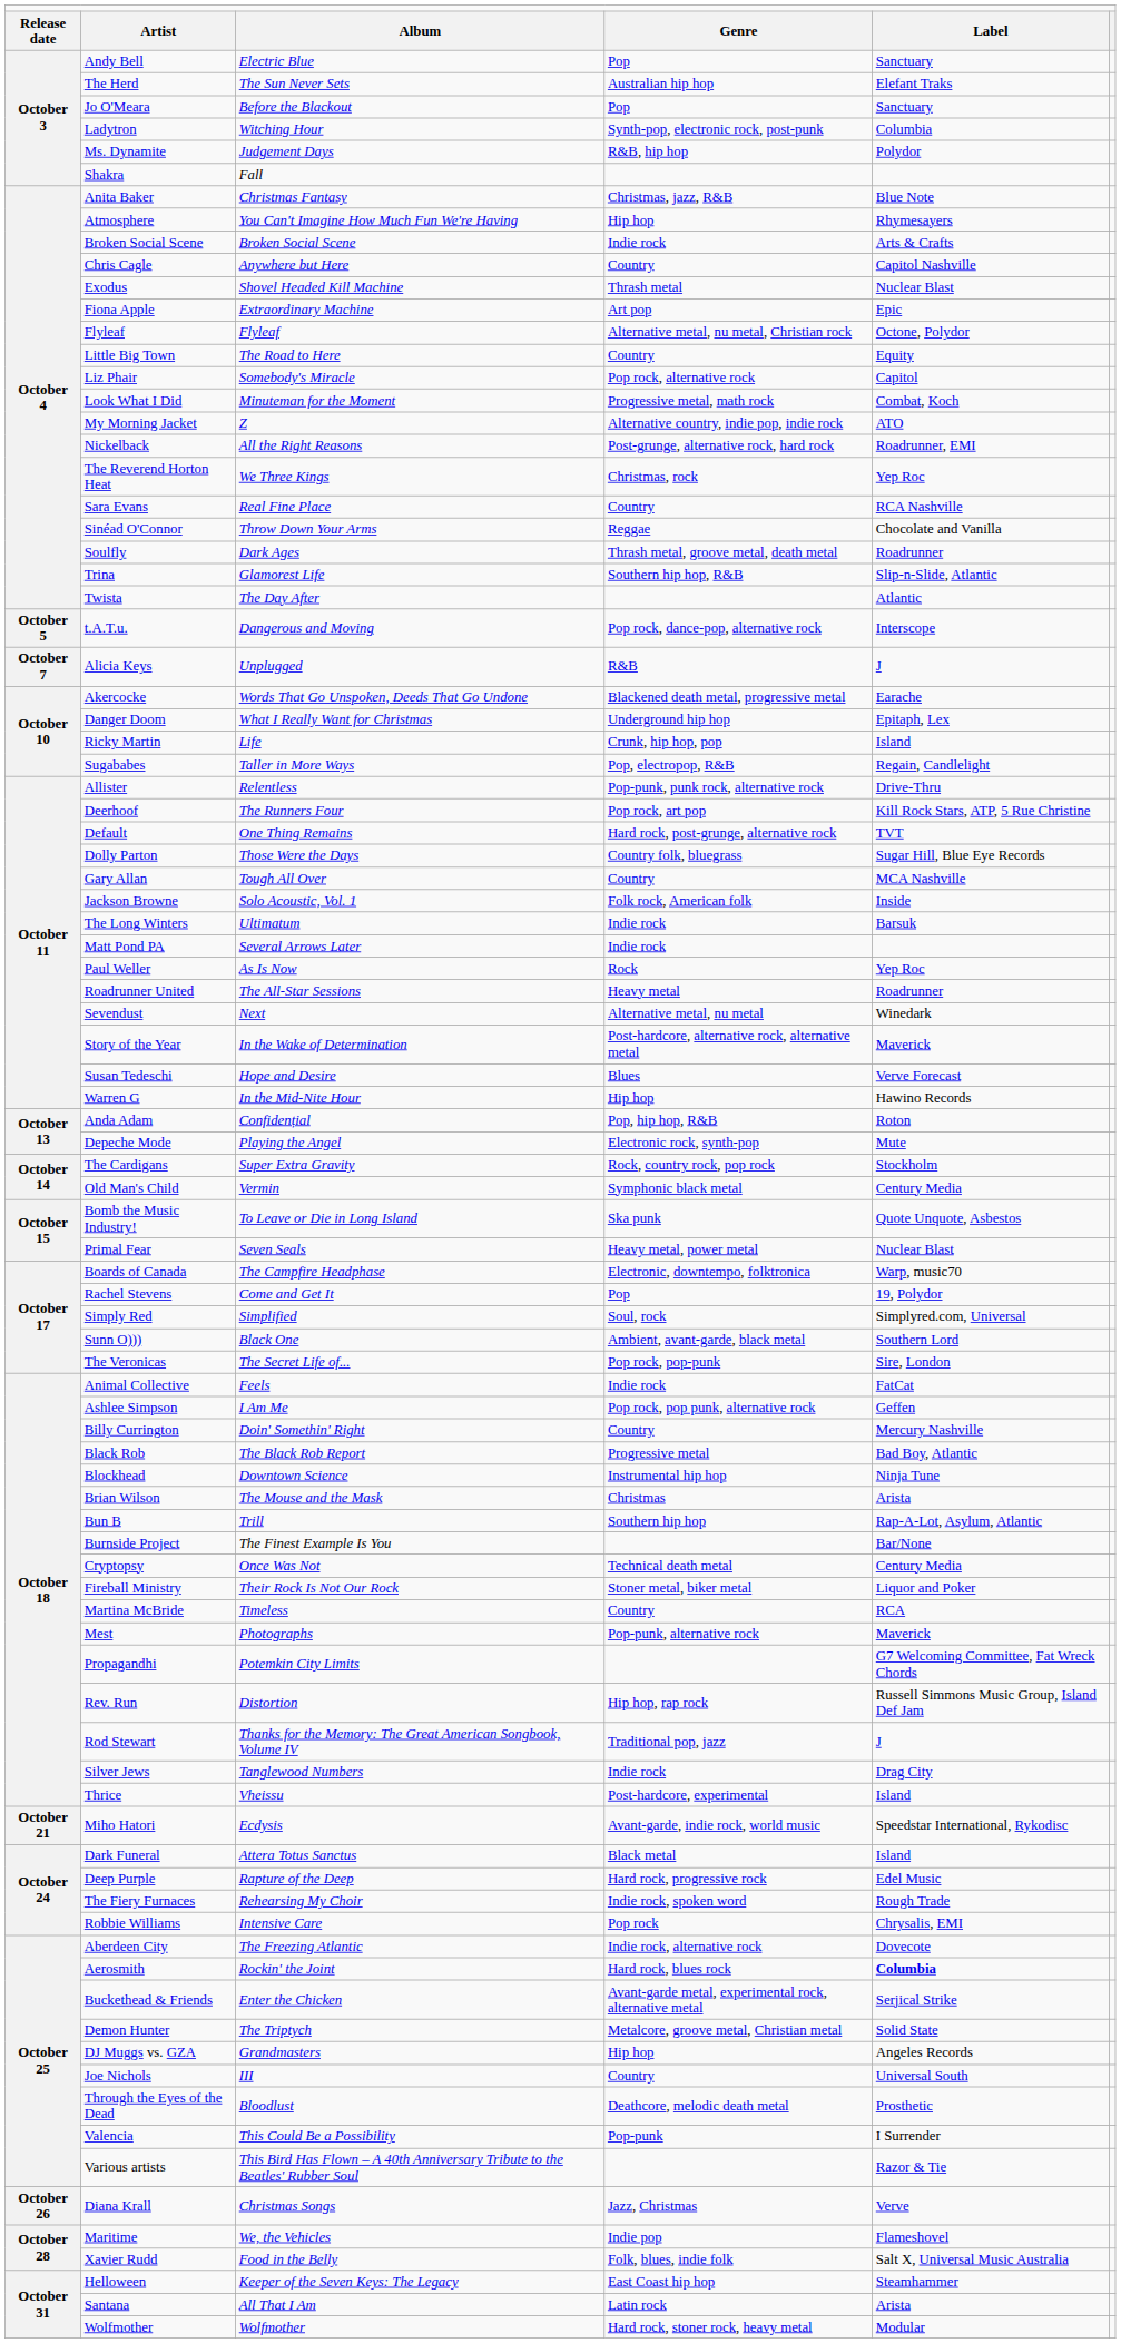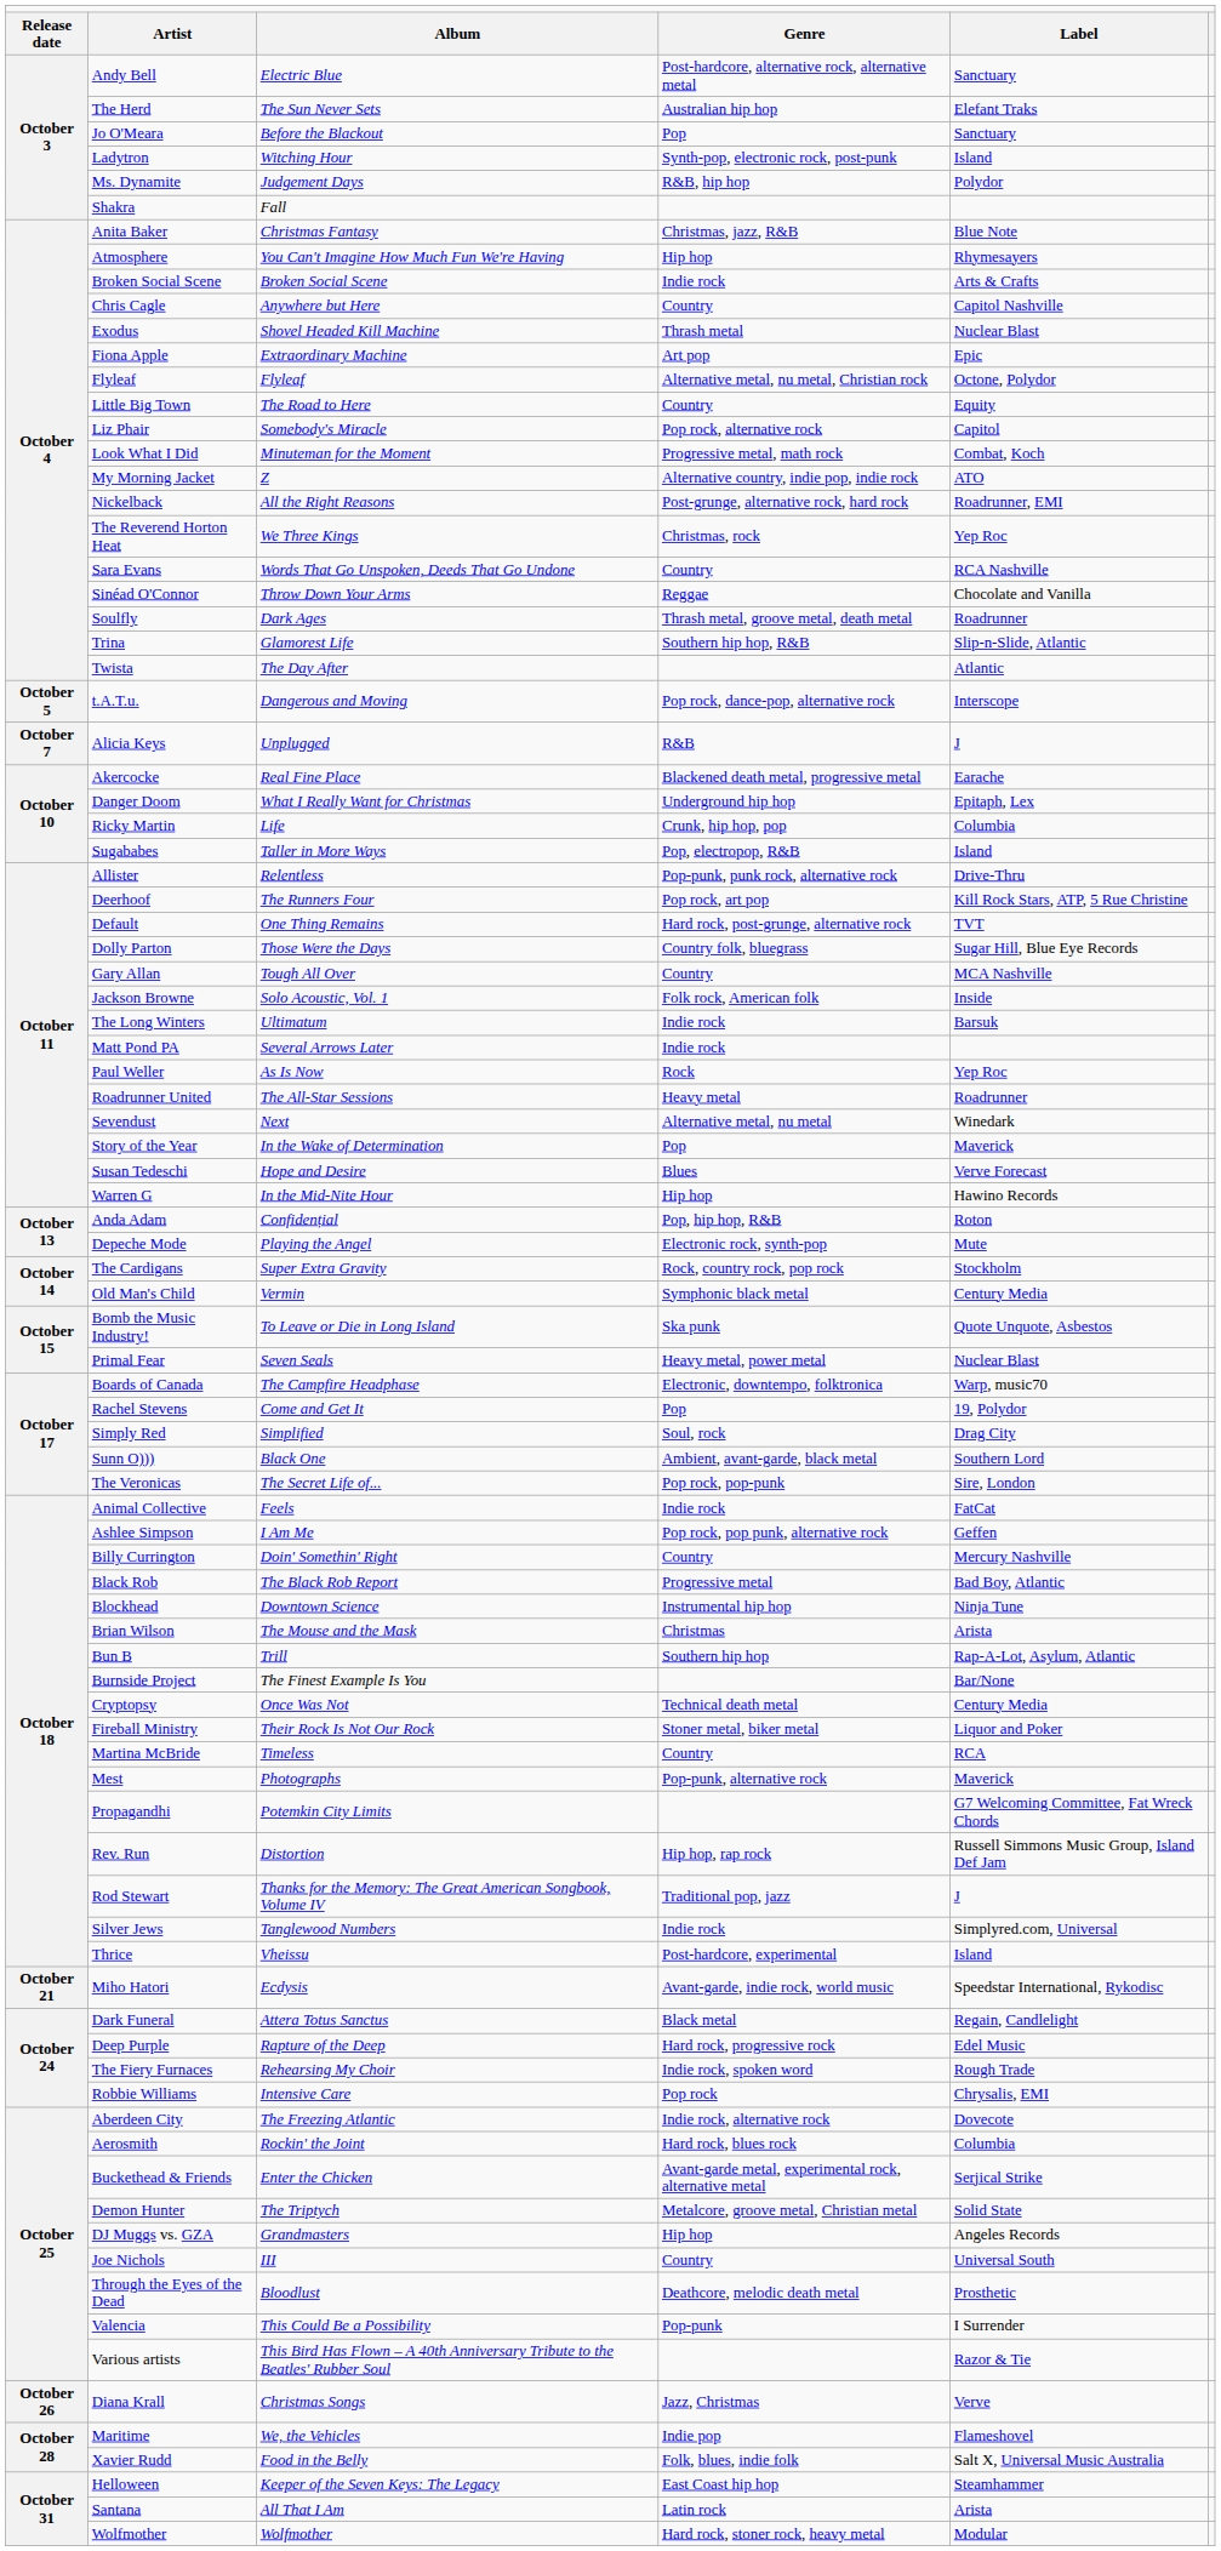Andy Bell | column 4: Pop -> Post-hardcore, alternative rock, alternative metal
Ladytron | column 5: Columbia -> Island
Sara Evans | column 3: Real Fine Place -> Words That Go Unspoken, Deeds That Go Undone
Akercocke | column 3: Words That Go Unspoken, Deeds That Go Undone -> Real Fine Place
Ricky Martin | column 5: Island -> Columbia
Sugababes | column 5: Regain, Candlelight -> Island
Story of the Year | column 4: Post-hardcore, alternative rock, alternative metal -> Pop
Simply Red | column 5: Simplyred.com, Universal -> Drag City
Silver Jews | column 5: Drag City -> Simplyred.com, Universal
Dark Funeral | column 5: Island -> Regain, Candlelight
Aerosmith | column 5: bold -> normal
